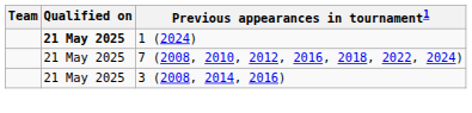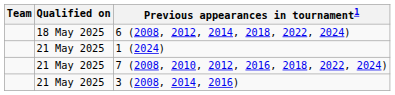+ row: 18 May 2025 | 6 (2008, 2012, 2014, 2018, 2022, 2024)
1 (2024) | Qualified on: bold -> normal
